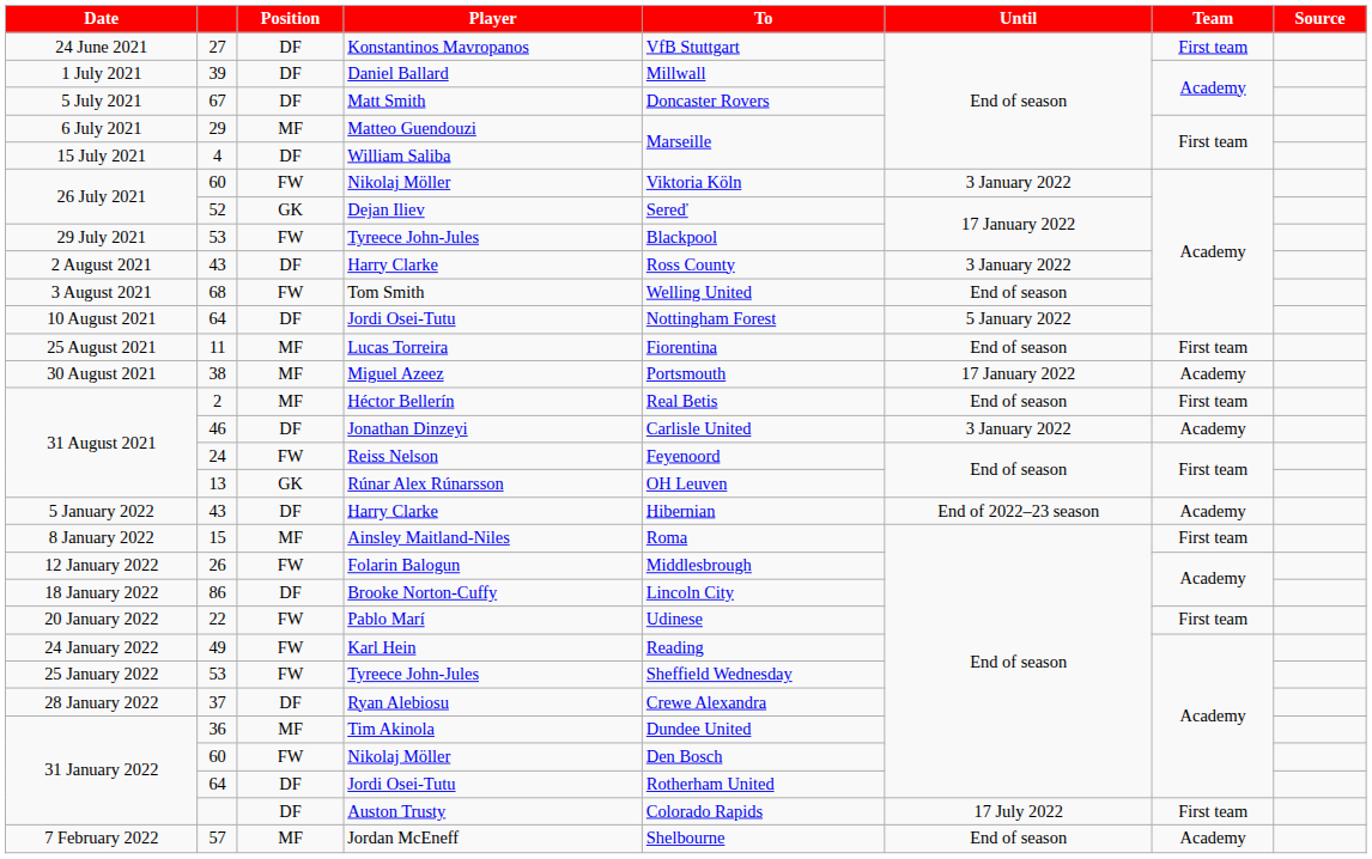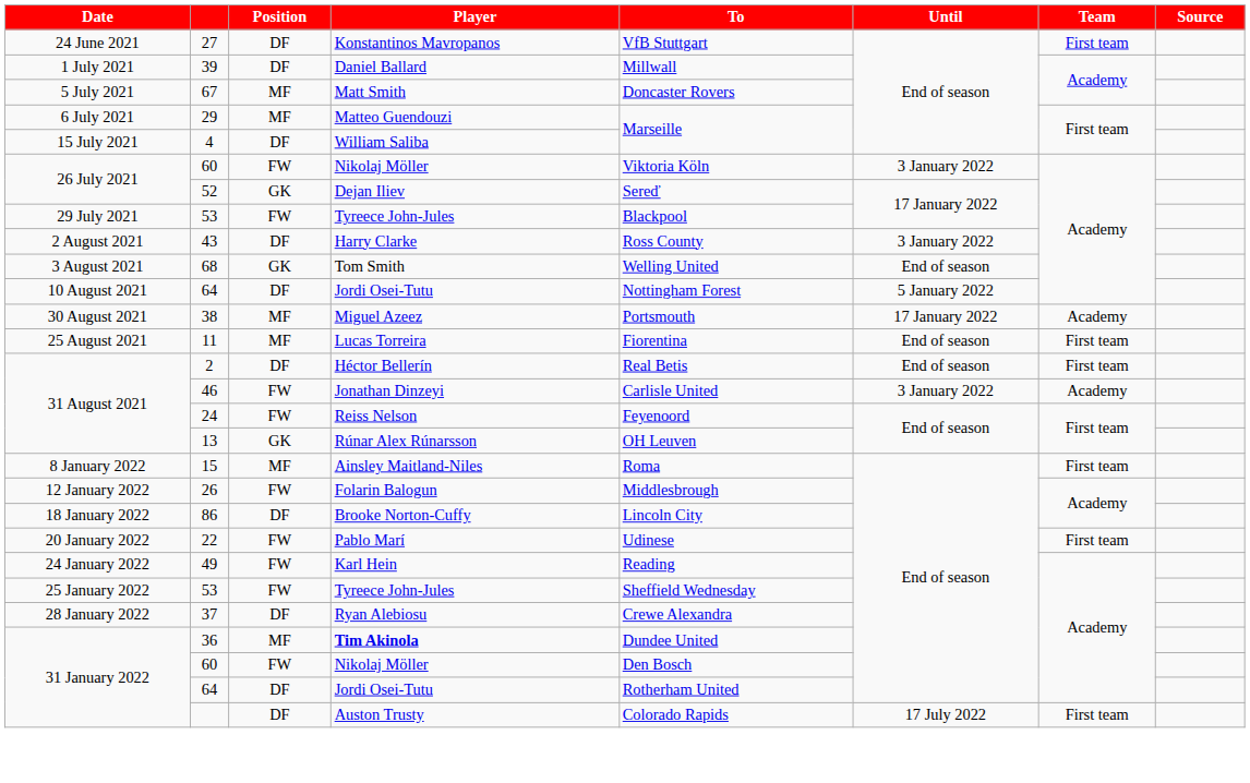67 | Position: DF -> MF
68 | Position: FW -> GK
rows swapped: 11 <-> 38
2 | Position: MF -> DF
46 | Position: DF -> FW
- row: 5 January 2022 | 43 | DF | Harry Clarke | Hibernian | End of 2022–23 season | Academy
36 | Player: normal -> bold
- row: 7 February 2022 | 57 | MF | Jordan McEneff | Shelbourne | End of season | Academy
